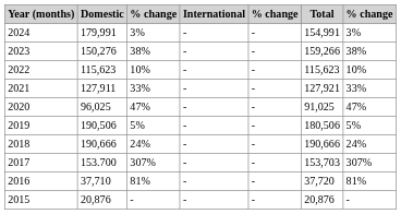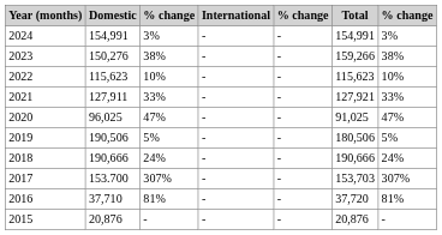2024 | Domestic: 179,991 -> 154,991
